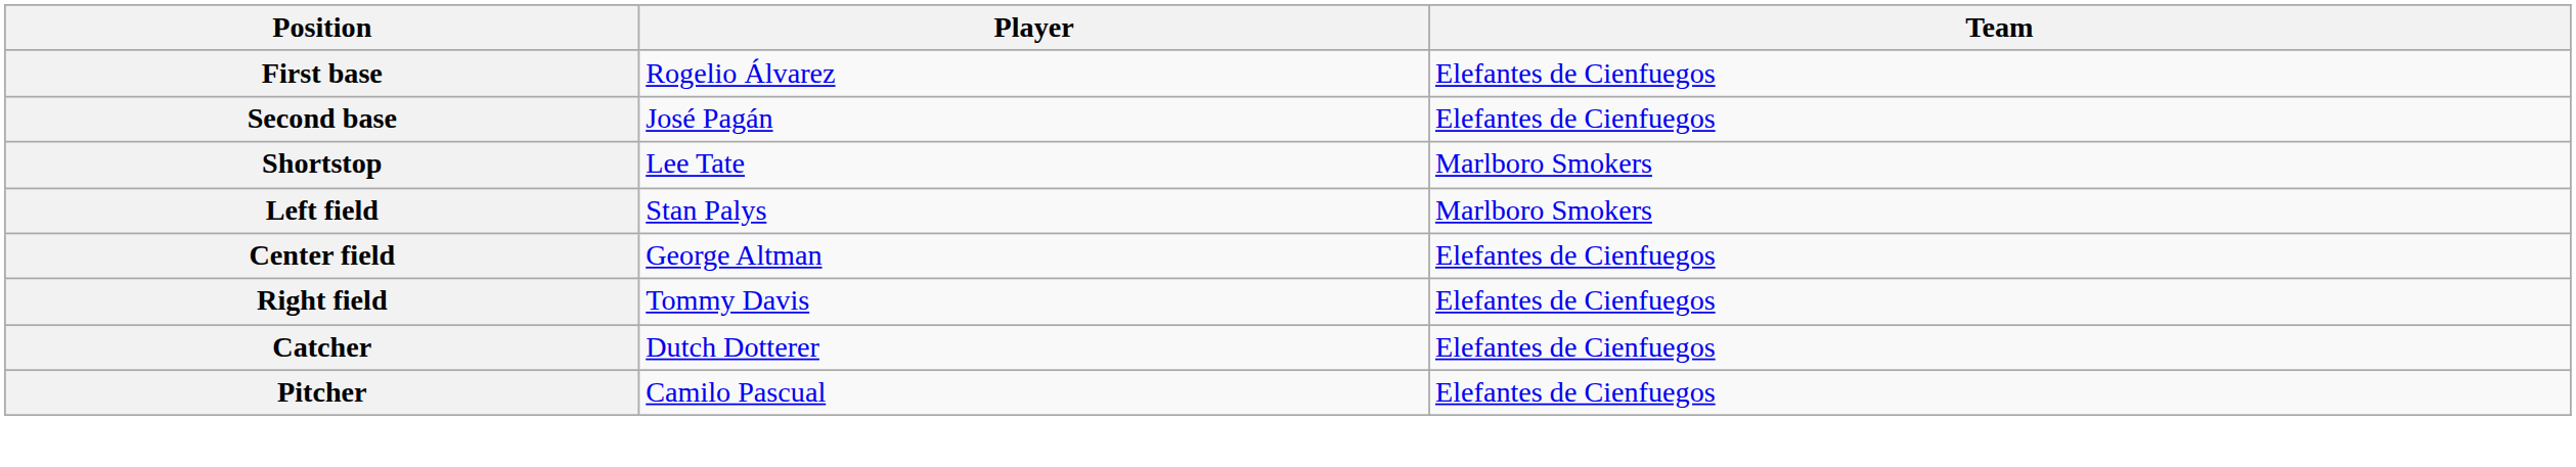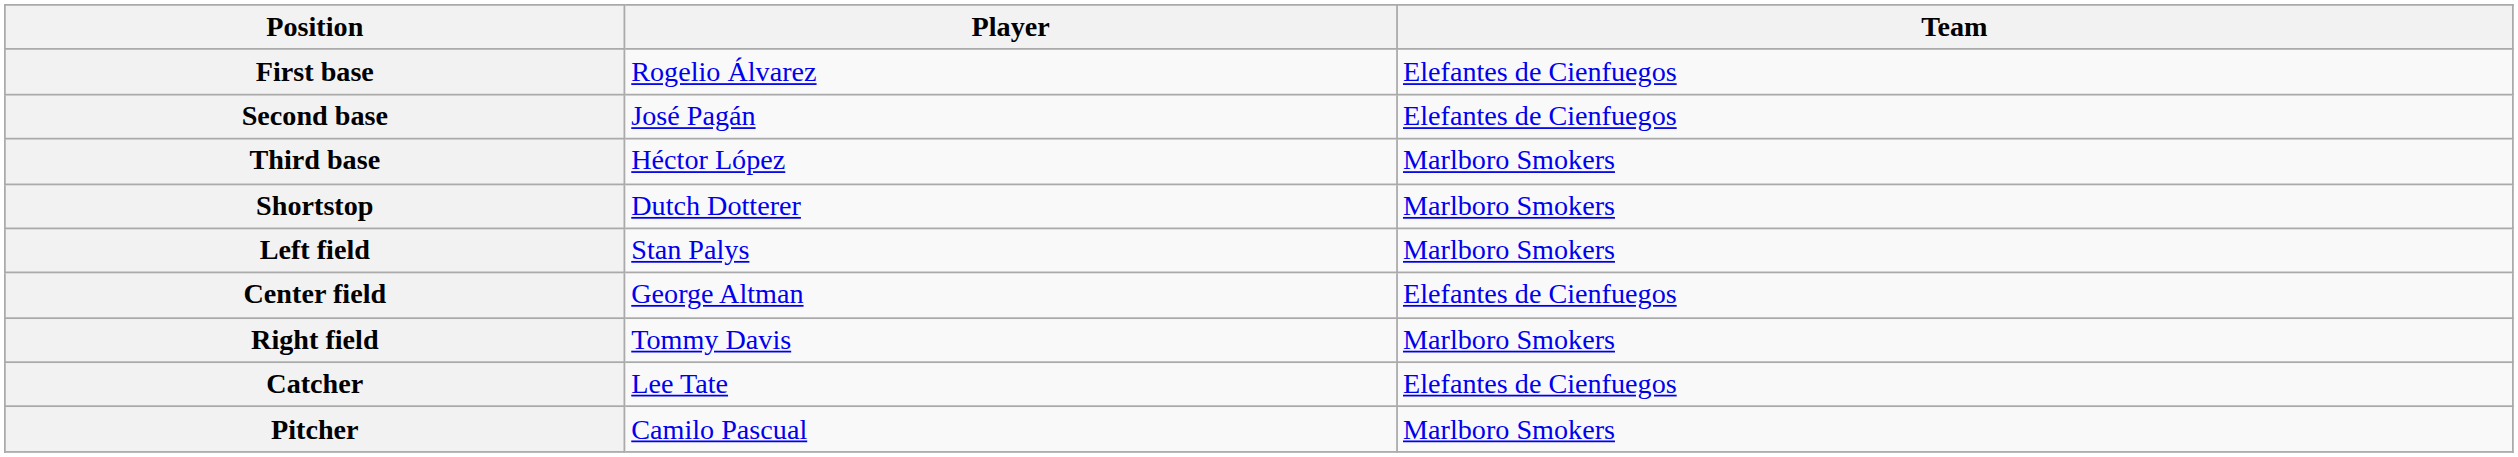+ row: Third base | Héctor López | Marlboro Smokers
Shortstop | Player: Lee Tate -> Dutch Dotterer
Right field | Team: Elefantes de Cienfuegos -> Marlboro Smokers
Catcher | Player: Dutch Dotterer -> Lee Tate
Pitcher | Team: Elefantes de Cienfuegos -> Marlboro Smokers
